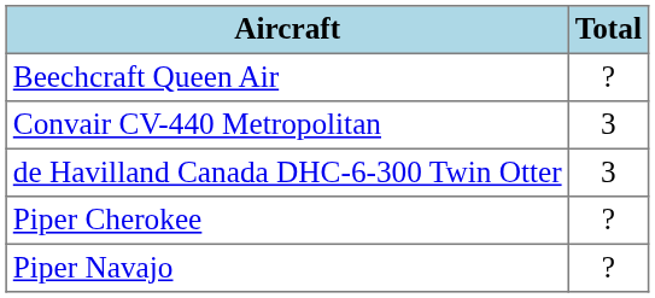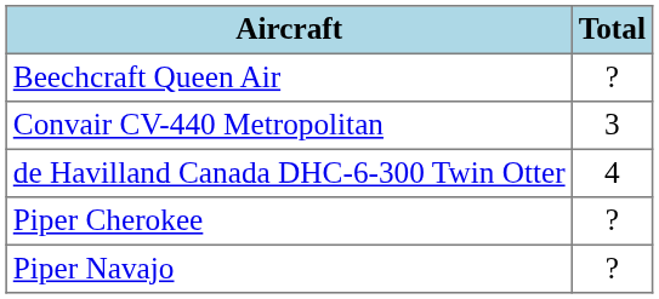de Havilland Canada DHC-6-300 Twin Otter | Total: 3 -> 4
